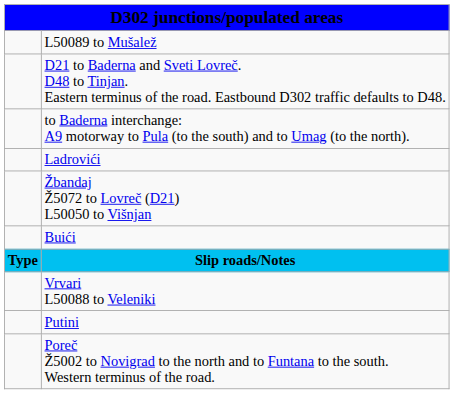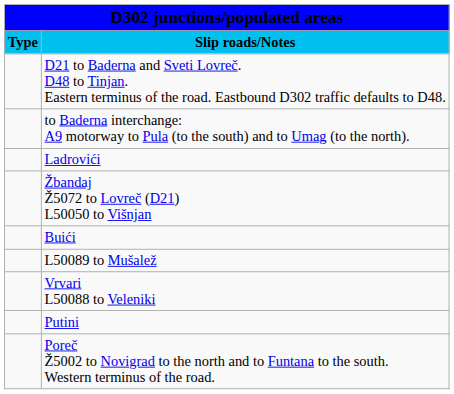rows swapped: Slip roads/Notes <-> L50089 to Mušalež
